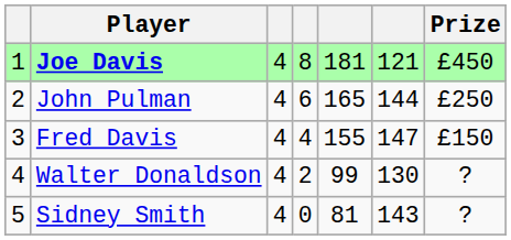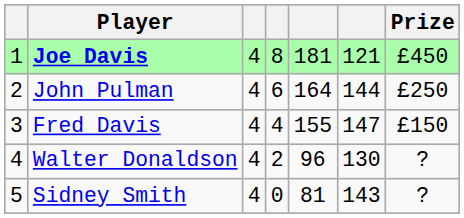John Pulman | column 5: 165 -> 164
Walter Donaldson | column 5: 99 -> 96
